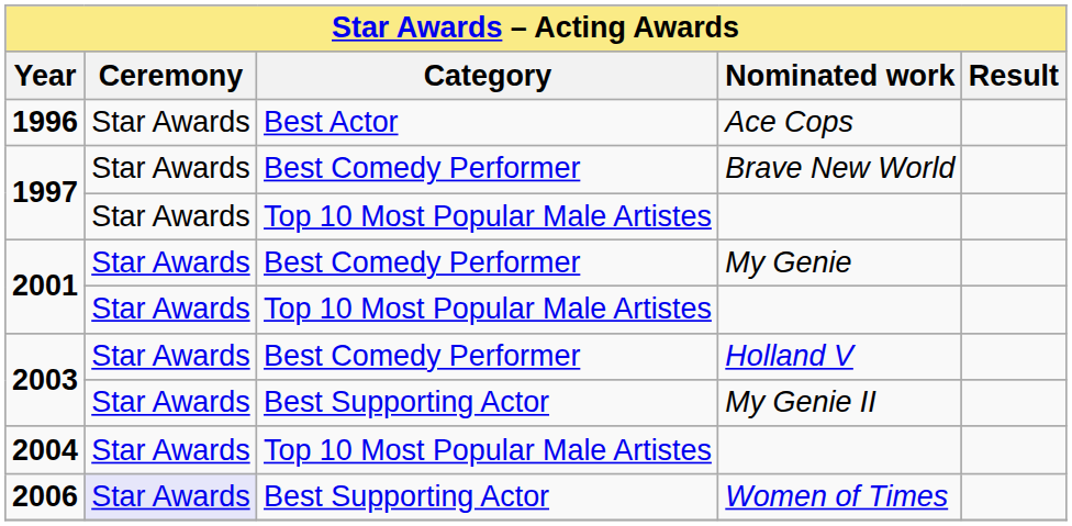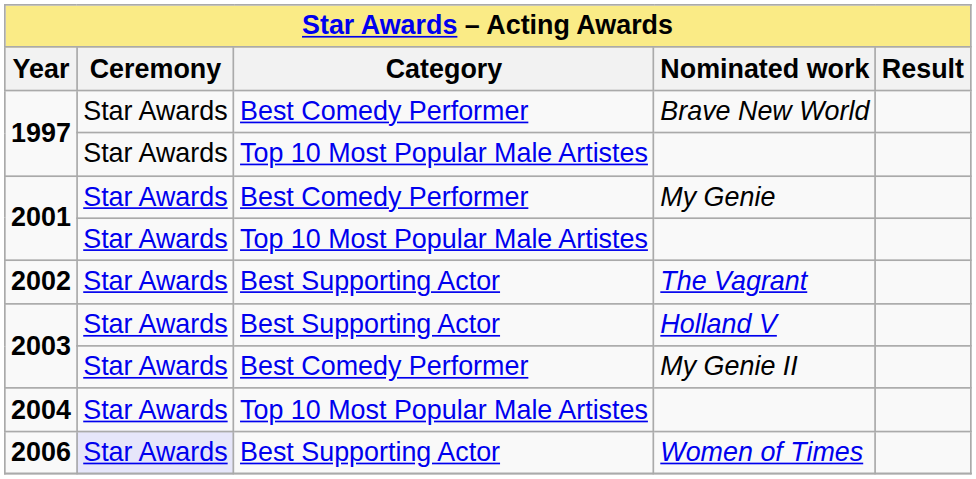- row: 1996 | Star Awards | Best Actor | Ace Cops
+ row: 2002 | Star Awards | Best Supporting Actor | The Vagrant
Holland V | Category: Best Comedy Performer -> Best Supporting Actor
My Genie II | Category: Best Supporting Actor -> Best Comedy Performer
